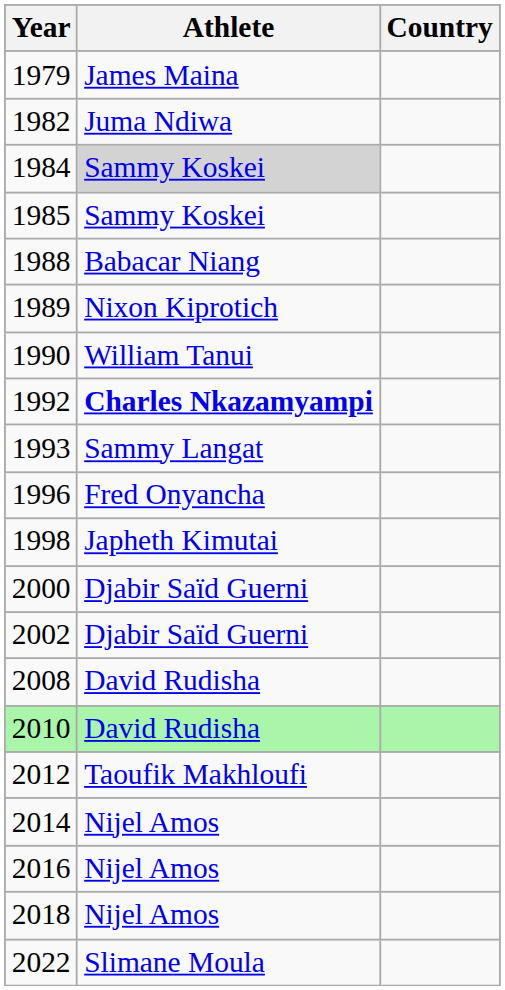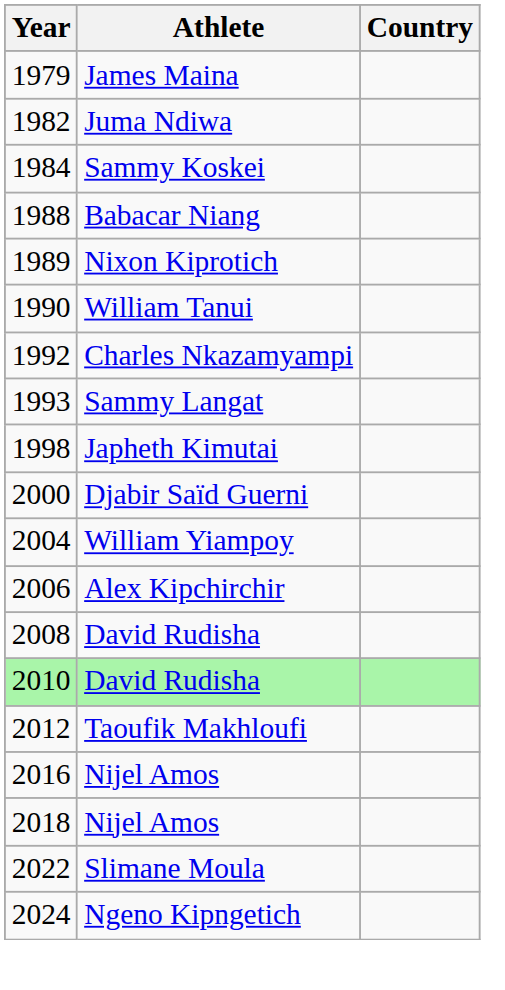1984 | Athlete: lightgrey background -> no background
- row: 1985 | Sammy Koskei
1992 | Athlete: bold -> normal
- row: 1996 | Fred Onyancha
- row: 2002 | Djabir Saïd Guerni
+ row: 2004 | William Yiampoy
+ row: 2006 | Alex Kipchirchir
- row: 2014 | Nijel Amos
+ row: 2024 | Ngeno Kipngetich
